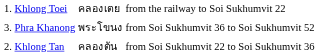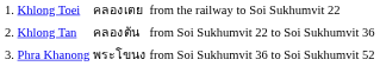rows swapped: Khlong Tan <-> Phra Khanong
